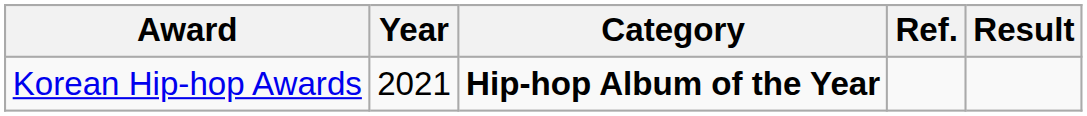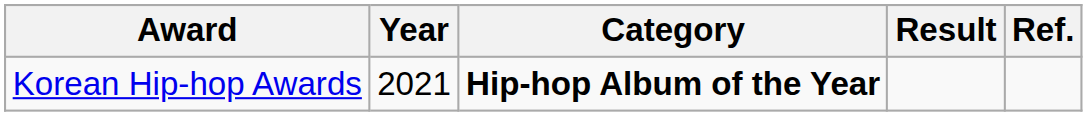columns swapped: Result <-> Ref.
